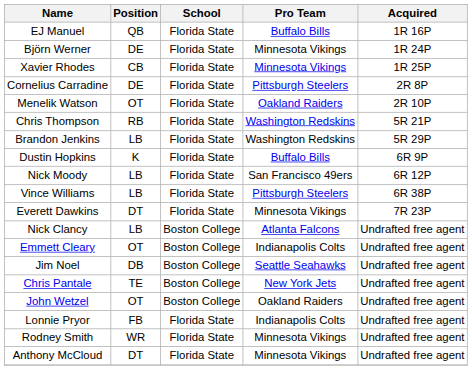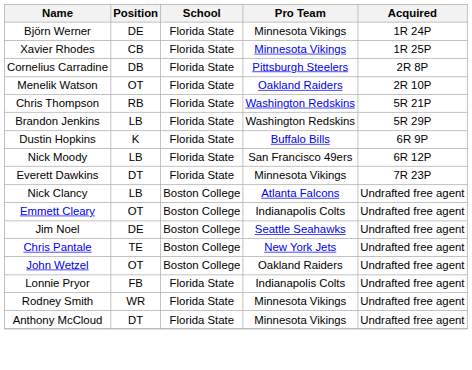- row: EJ Manuel | QB | Florida State | Buffalo Bills | 1R 16P
Cornelius Carradine | Position: DE -> DB
- row: Vince Williams | LB | Florida State | Pittsburgh Steelers | 6R 38P
Jim Noel | Position: DB -> DE
